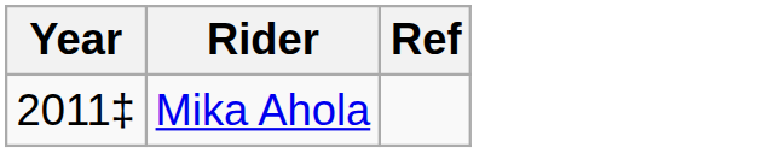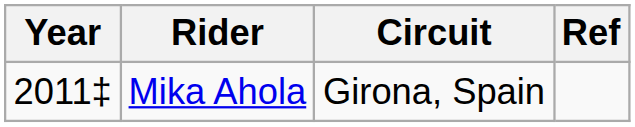+ column: Circuit | Girona, Spain
